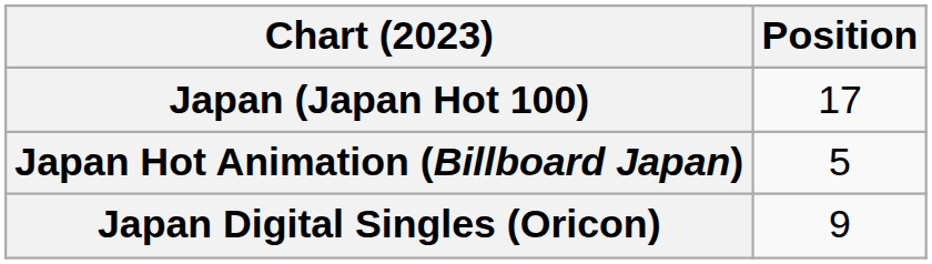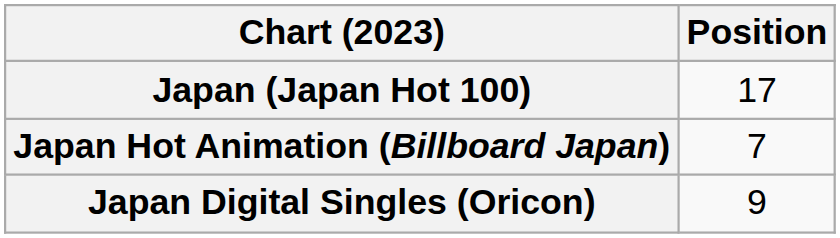Japan Hot Animation (Billboard Japan) | Position: 5 -> 7
